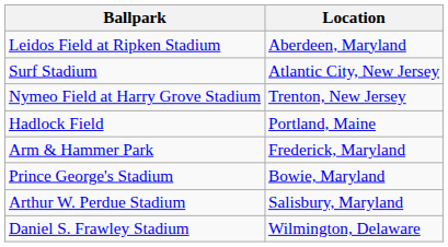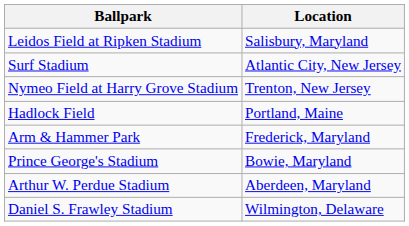Leidos Field at Ripken Stadium | Location: Aberdeen, Maryland -> Salisbury, Maryland
Arthur W. Perdue Stadium | Location: Salisbury, Maryland -> Aberdeen, Maryland
